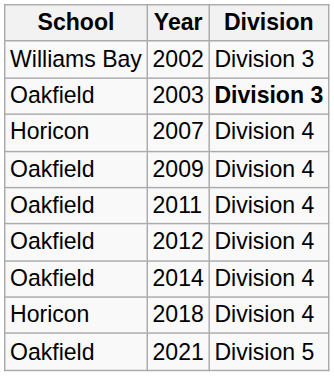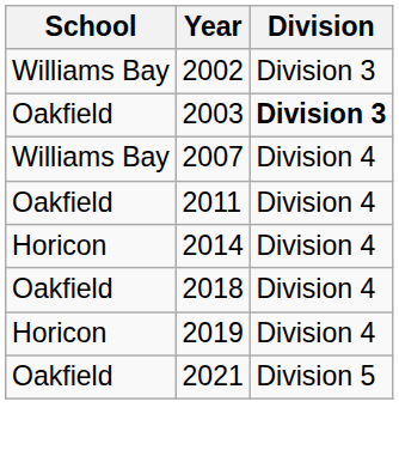2007 | School: Horicon -> Williams Bay
- row: Oakfield | 2009 | Division 4
- row: Oakfield | 2012 | Division 4
2014 | School: Oakfield -> Horicon
2018 | School: Horicon -> Oakfield
+ row: Horicon | 2019 | Division 4
